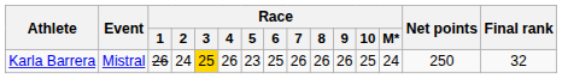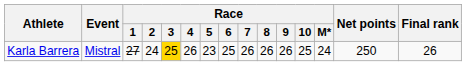Karla Barrera | Race / 1: 26 -> 27
Karla Barrera | Final rank: 32 -> 26
